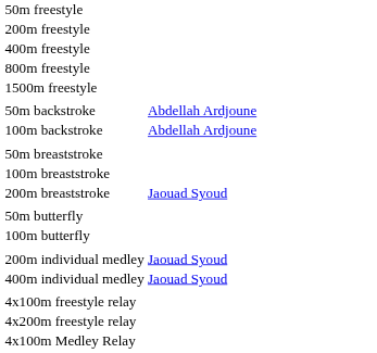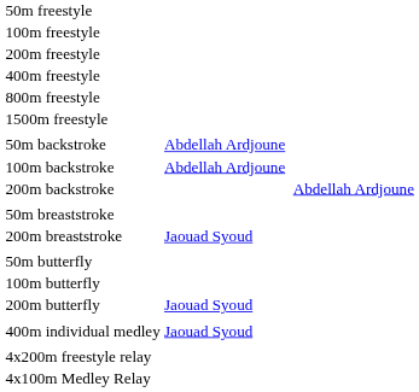+ row: 100m freestyle
+ row: 200m backstroke | Abdellah Ardjoune
- row: 100m breaststroke
+ row: 200m butterfly | Jaouad Syoud
- row: 200m individual medley | Jaouad Syoud
- row: 4x100m freestyle relay
